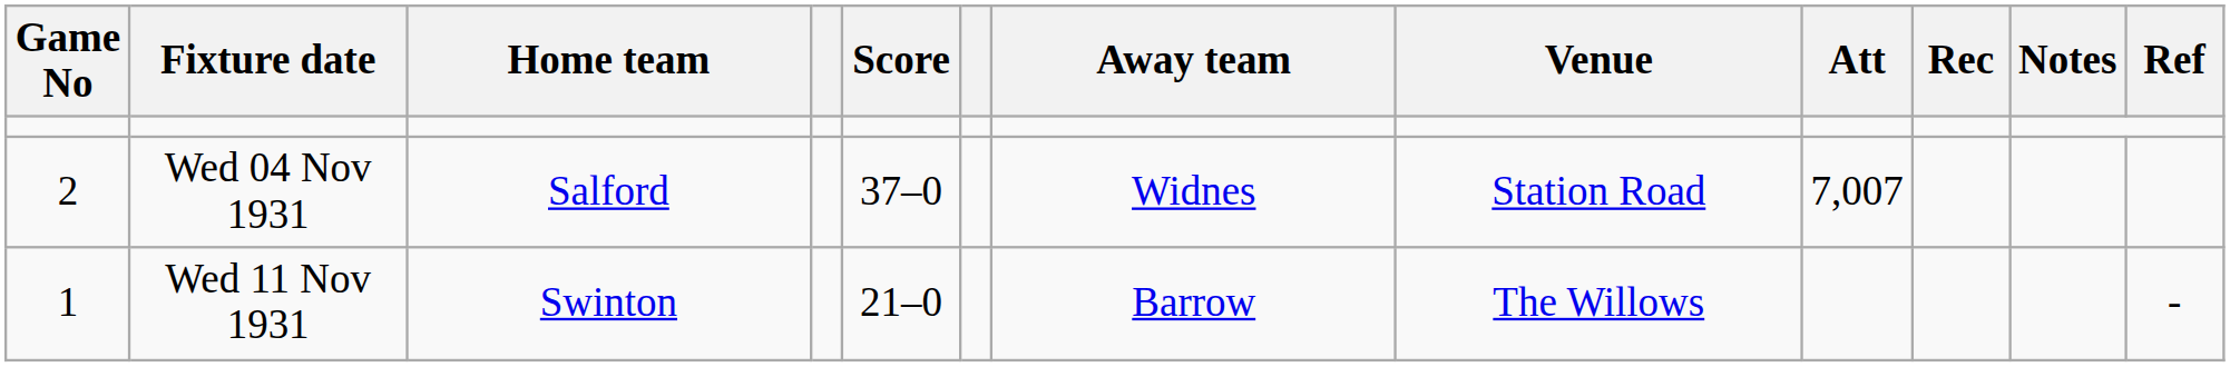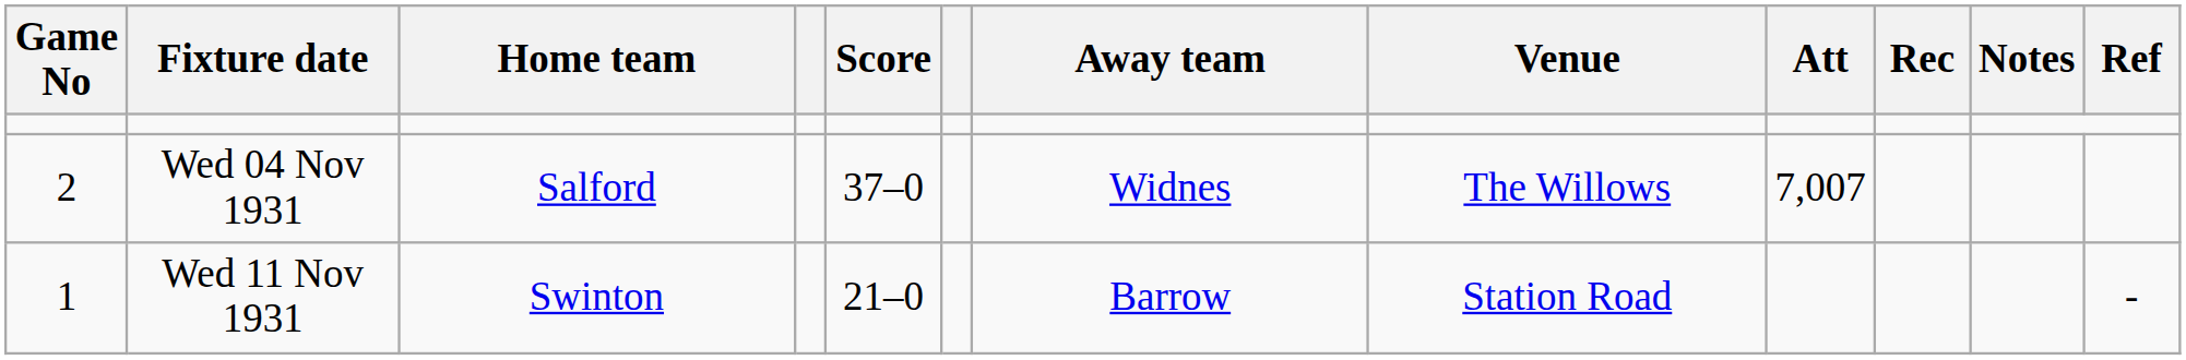Wed 04 Nov 1931 | Venue: Station Road -> The Willows
Wed 11 Nov 1931 | Venue: The Willows -> Station Road
